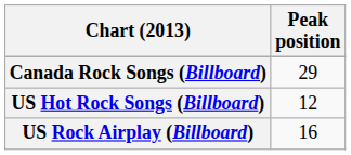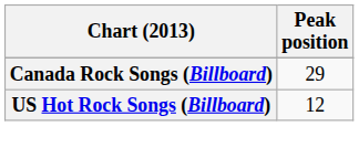- row: US Rock Airplay (Billboard) | 16
